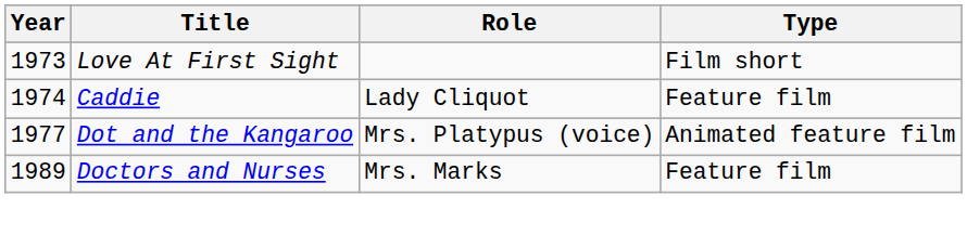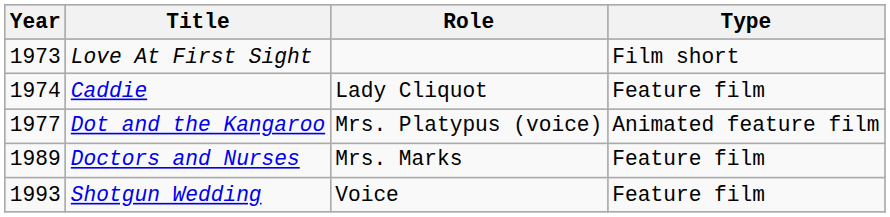+ row: 1993 | Shotgun Wedding | Voice | Feature film
